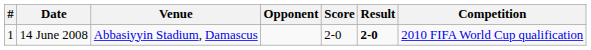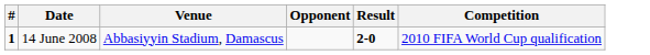- column: Score | 2-0
14 June 2008 | #: normal -> bold
